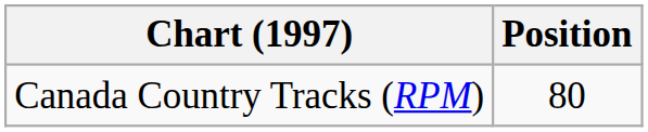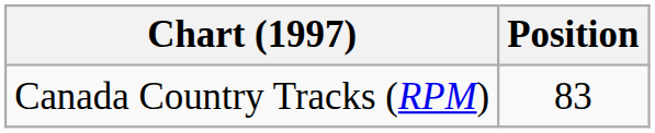Canada Country Tracks (RPM) | Position: 80 -> 83
